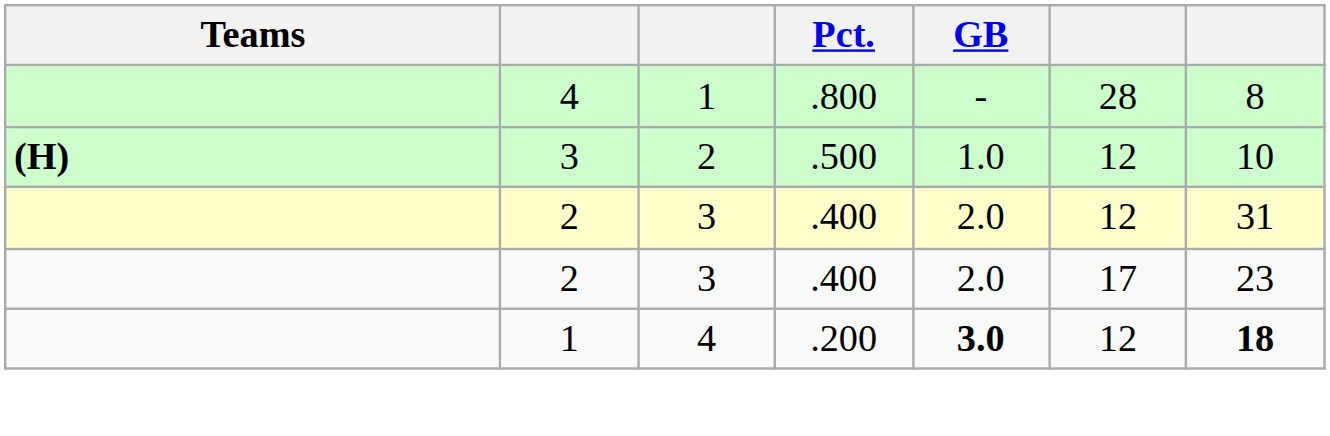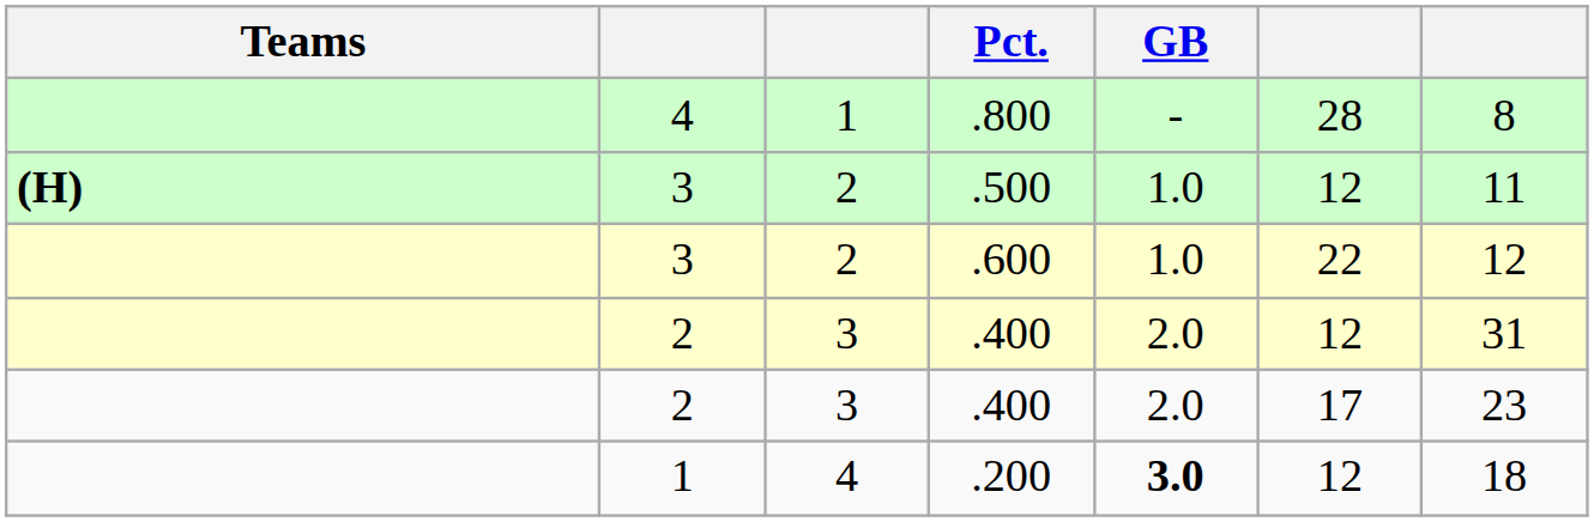.500 | column 7: 10 -> 11
+ row: 3 | 2 | .600 | 1.0 | 22 | 12
.200 | column 7: bold -> normal
